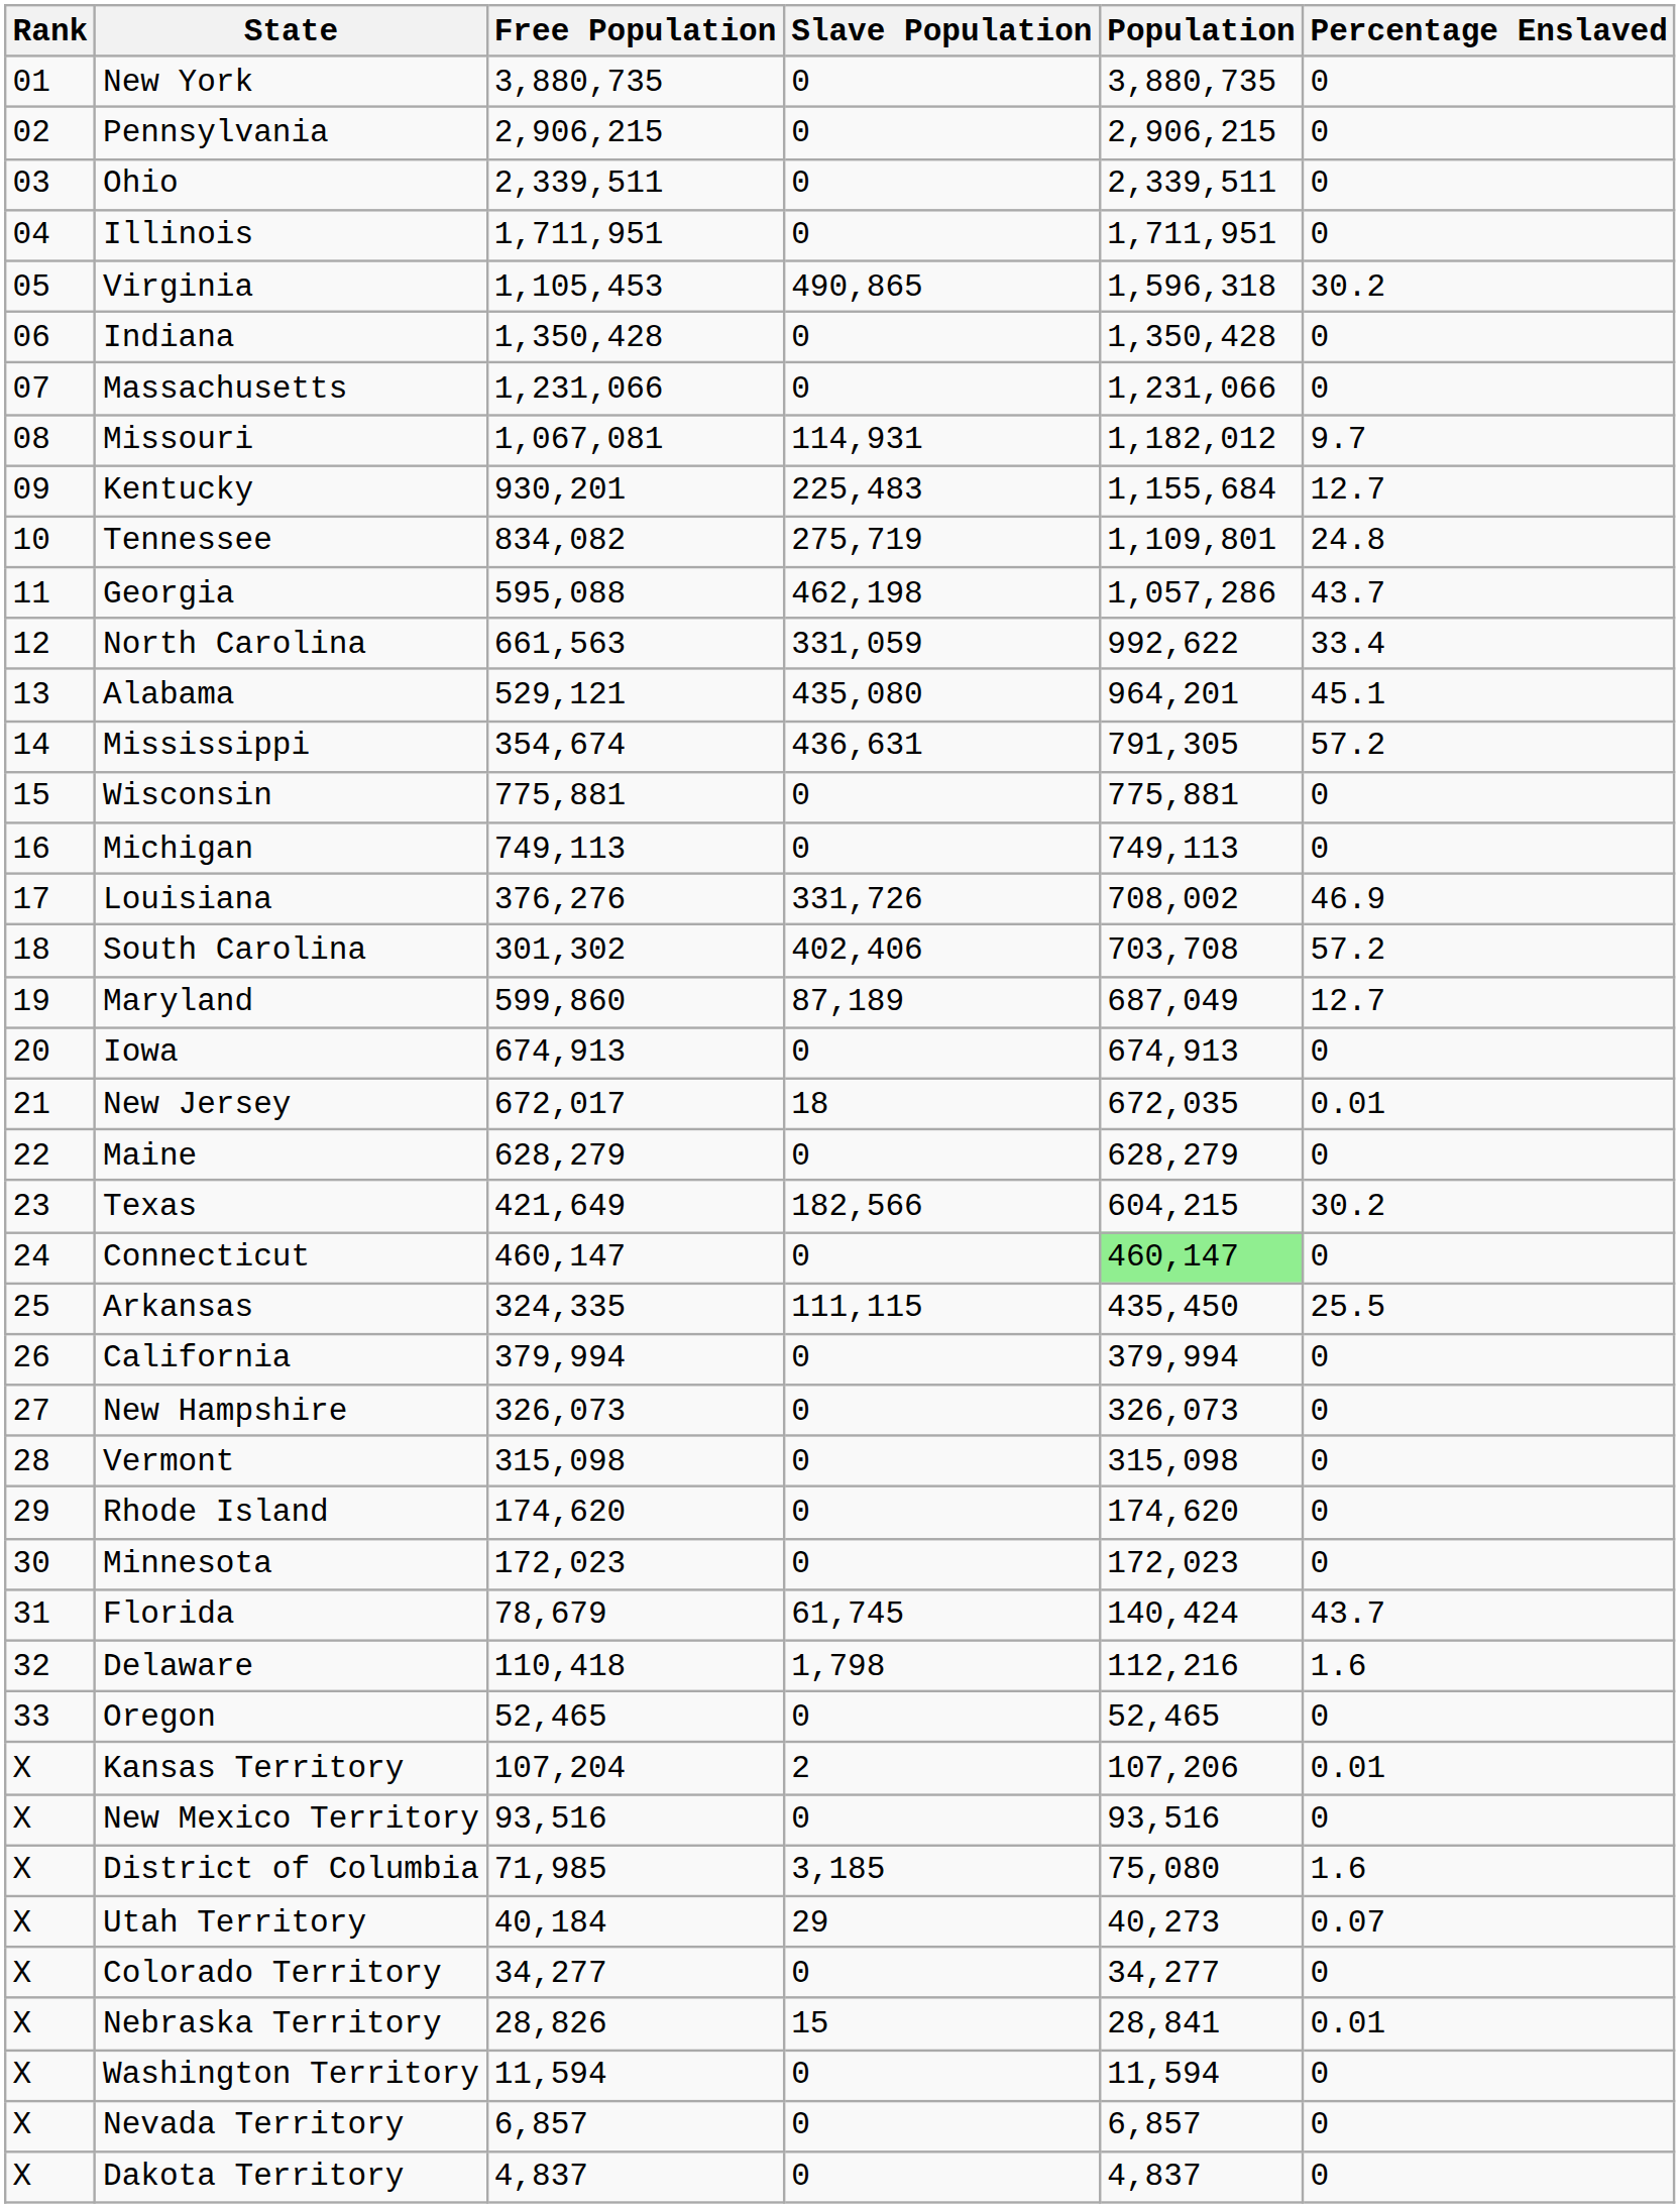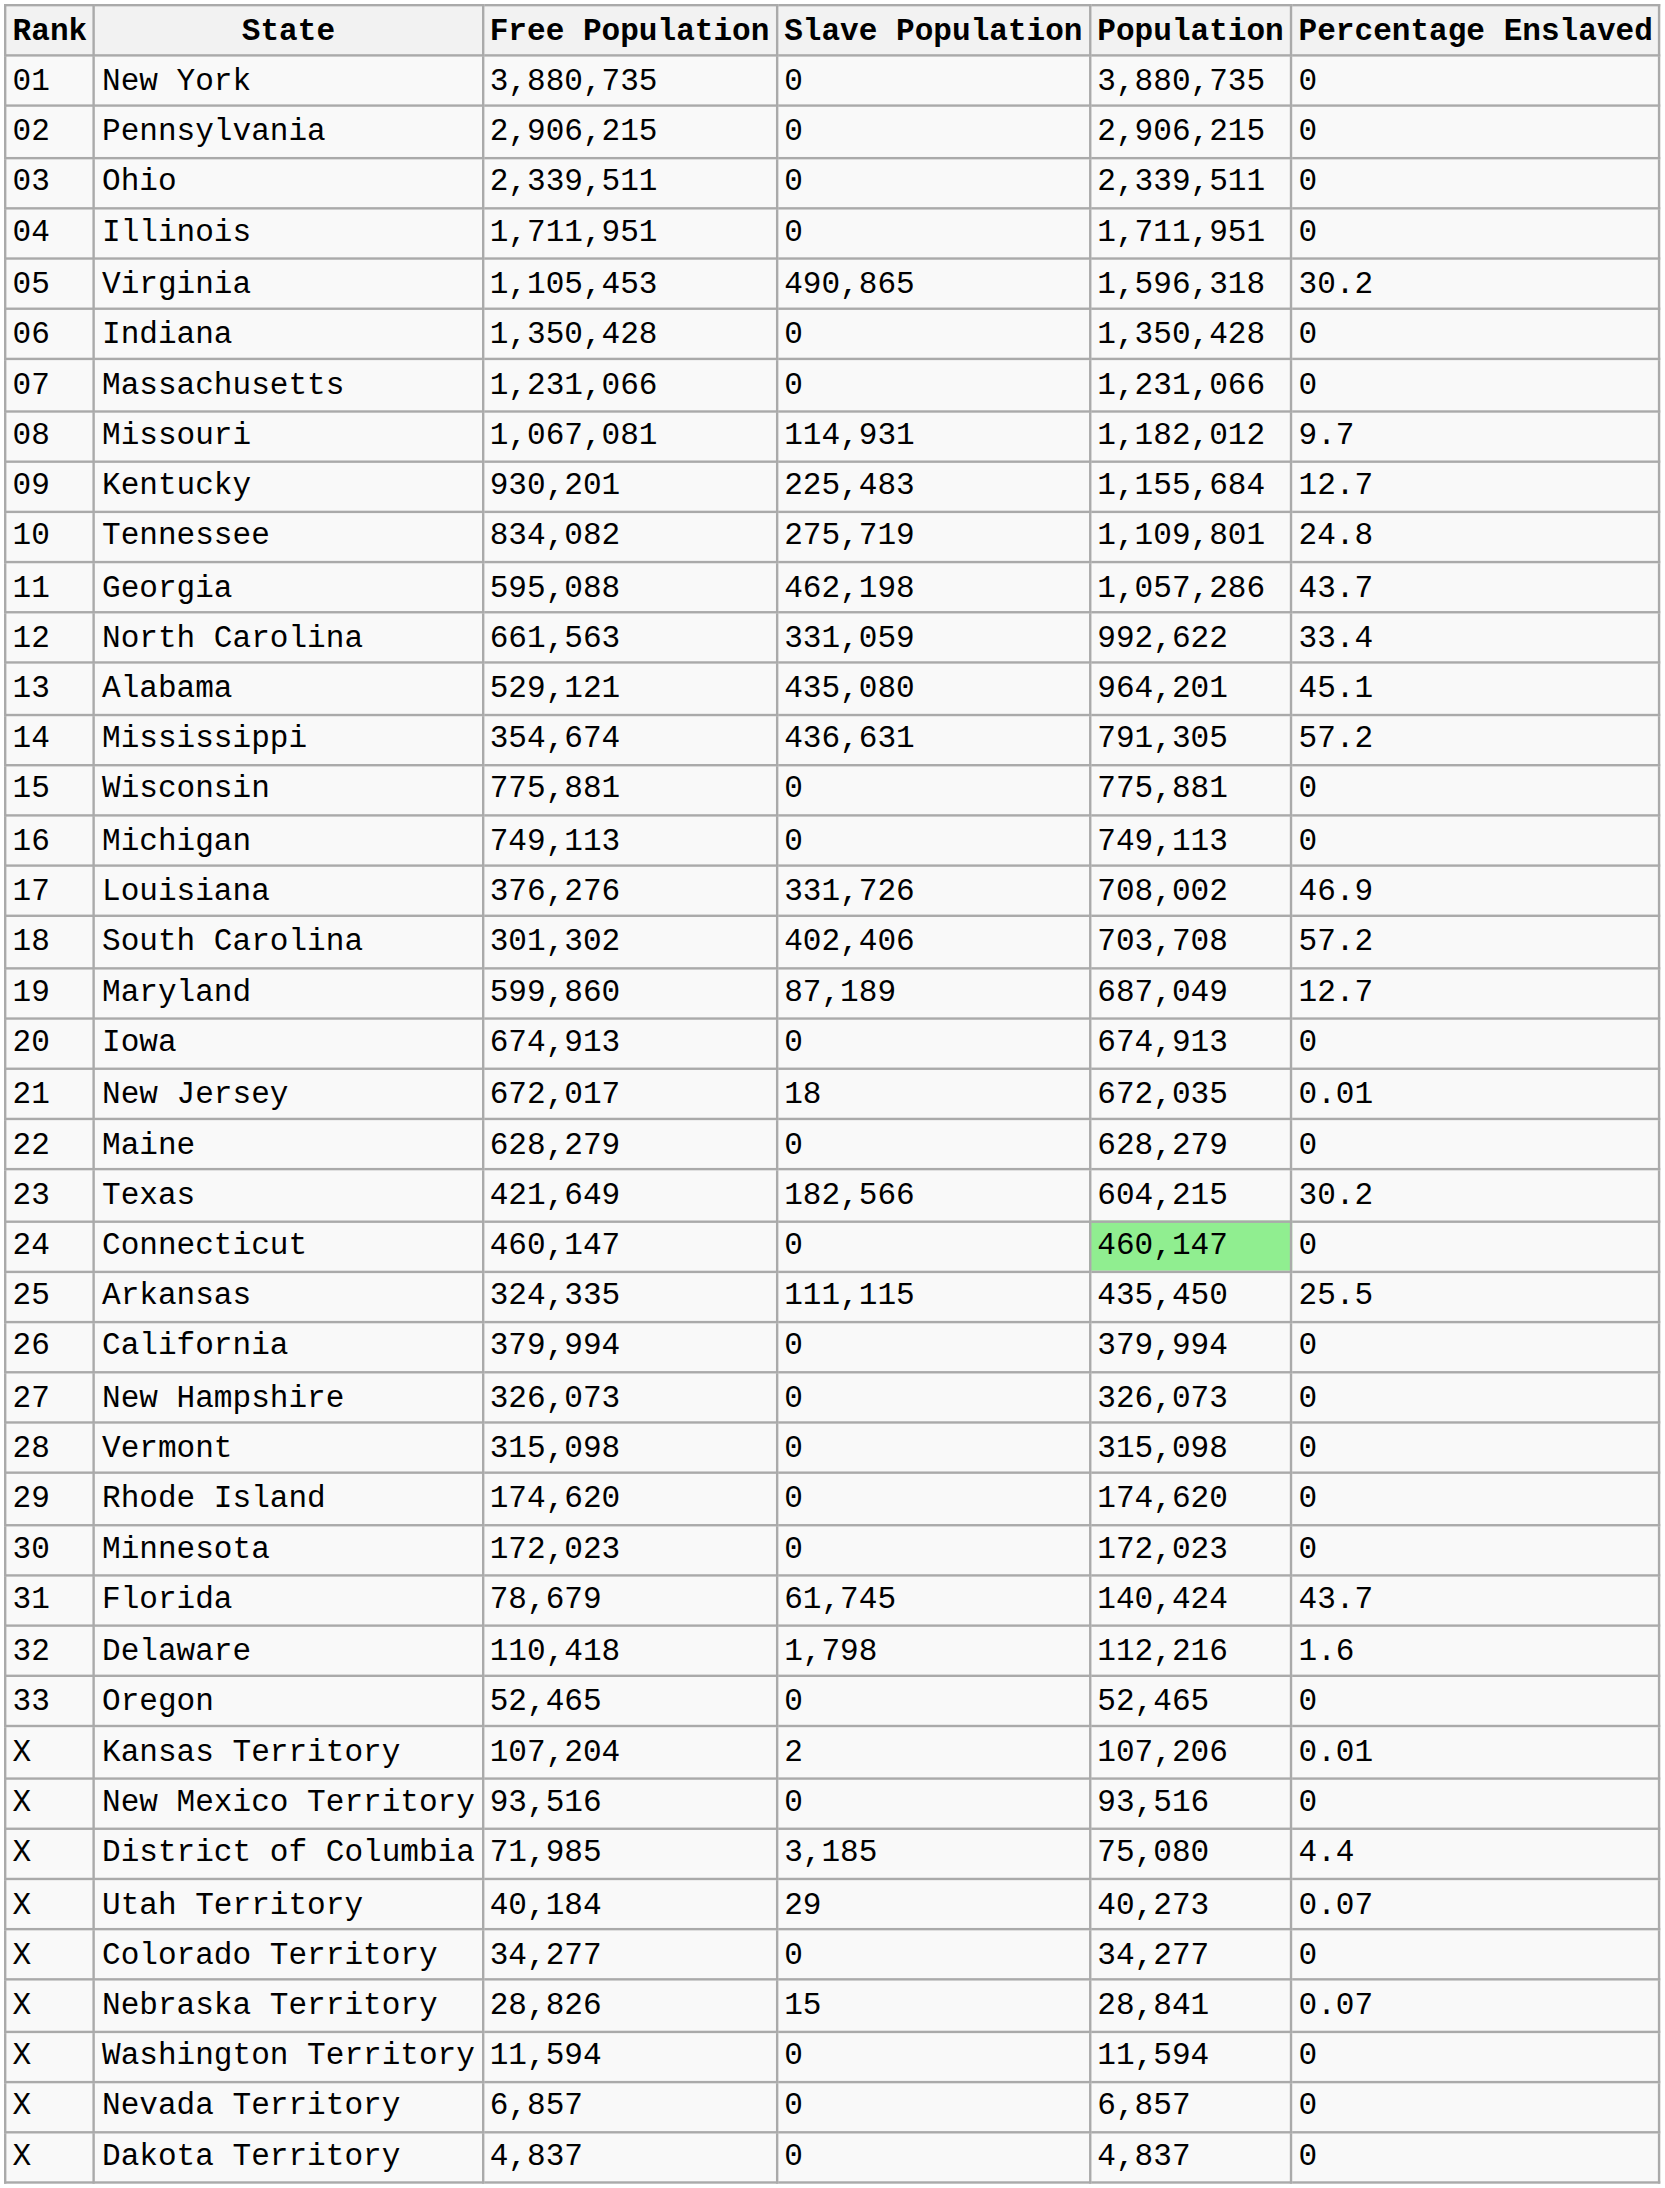District of Columbia | Percentage Enslaved: 1.6 -> 4.4
Nebraska Territory | Percentage Enslaved: 0.01 -> 0.07
